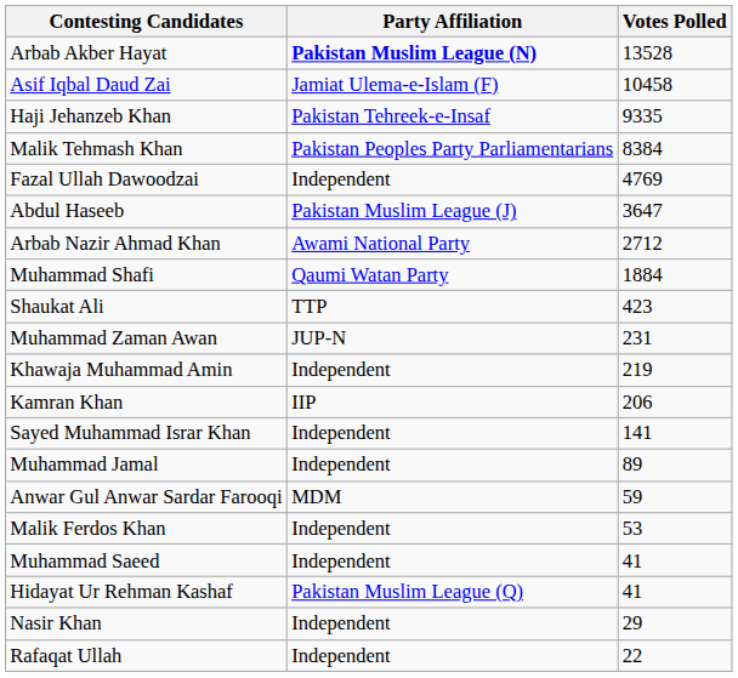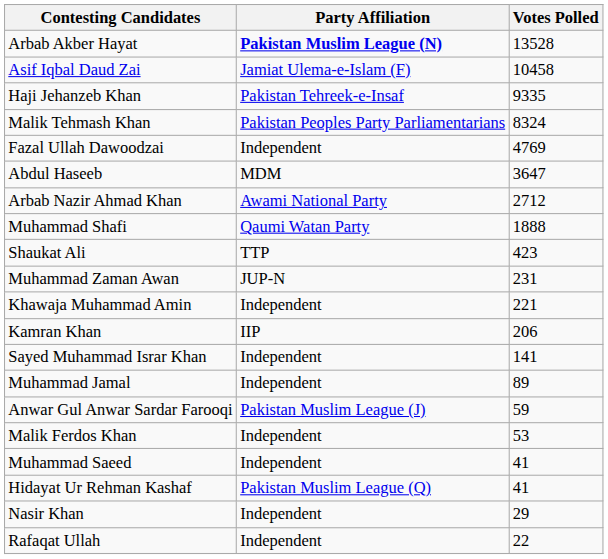Malik Tehmash Khan | Votes Polled: 8384 -> 8324
Abdul Haseeb | Party Affiliation: Pakistan Muslim League (J) -> MDM
Muhammad Shafi | Votes Polled: 1884 -> 1888
Khawaja Muhammad Amin | Votes Polled: 219 -> 221
Anwar Gul Anwar Sardar Farooqi | Party Affiliation: MDM -> Pakistan Muslim League (J)
